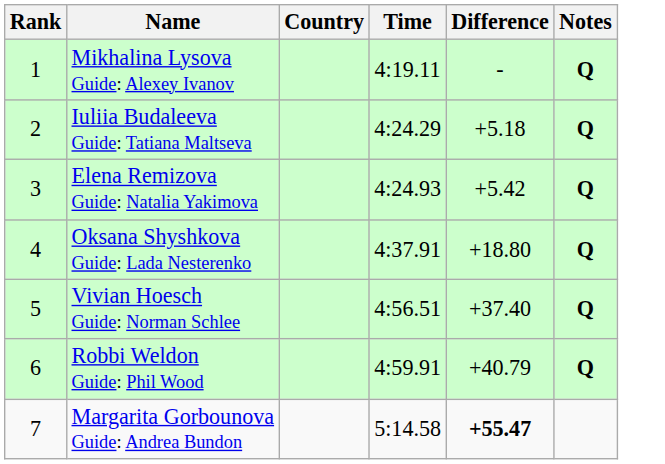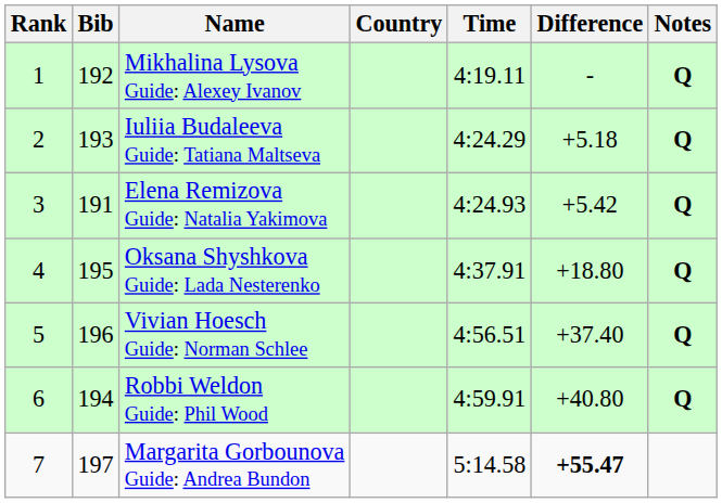+ column: Bib | 192 | 193 | 191 | 195 | 196 | 194 | 197
Robbi Weldon Guide: Phil Wood | Difference: +40.79 -> +40.80
